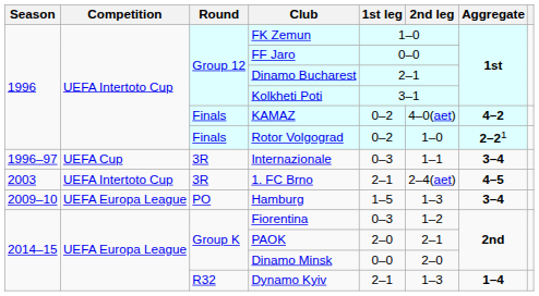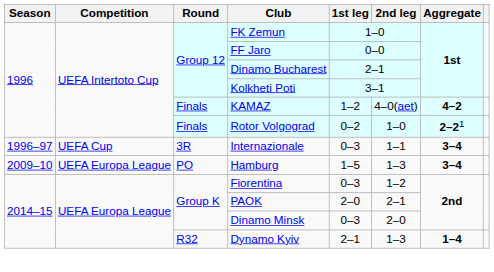KAMAZ | 1st leg: 0–2 -> 1–2
- row: 2003 | UEFA Intertoto Cup | 3R | 1. FC Brno | 2–1 | 2–4(aet) | 4–5
Dinamo Minsk | 1st leg: 0–0 -> 0–3
